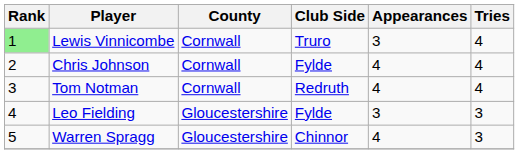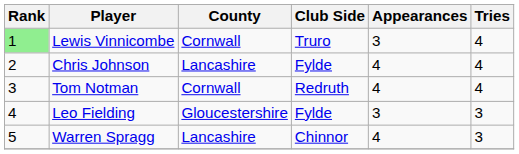Chris Johnson | County: Cornwall -> Lancashire
Warren Spragg | County: Gloucestershire -> Lancashire
